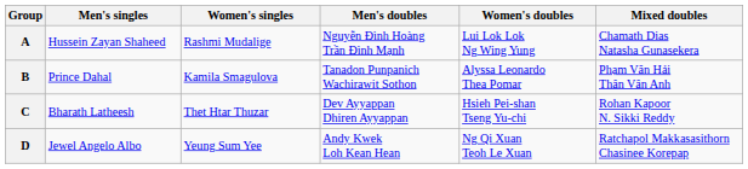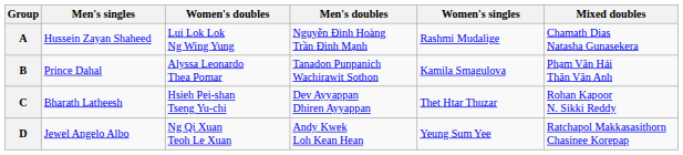columns swapped: Women's singles <-> Women's doubles
